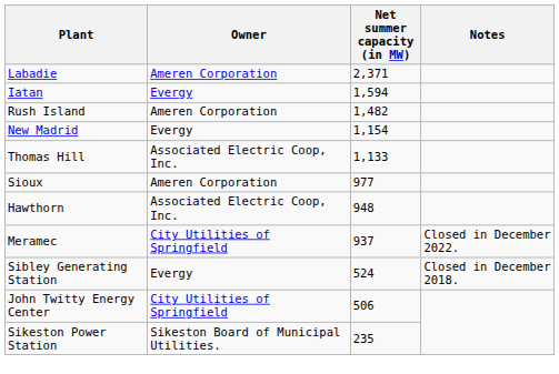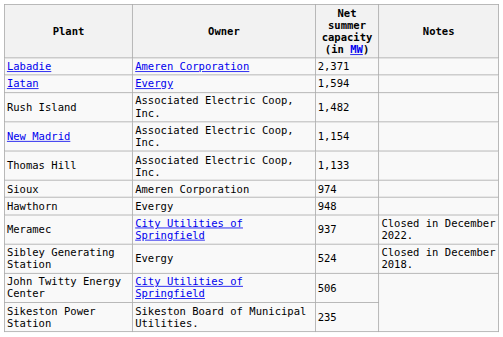Rush Island | Owner: Ameren Corporation -> Associated Electric Coop, Inc.
New Madrid | Owner: Evergy -> Associated Electric Coop, Inc.
Sioux | Net summer capacity (in MW): 977 -> 974
Hawthorn | Owner: Associated Electric Coop, Inc. -> Evergy
